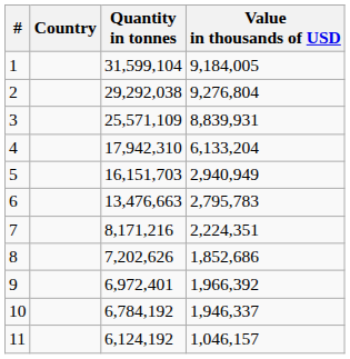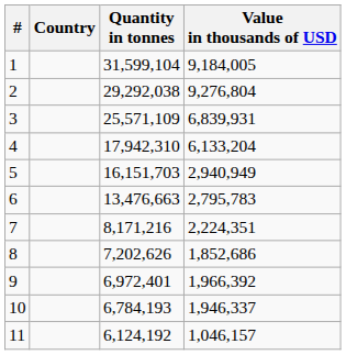3 | Value in thousands of USD: 8,839,931 -> 6,839,931
10 | Quantity in tonnes: 6,784,192 -> 6,784,193
